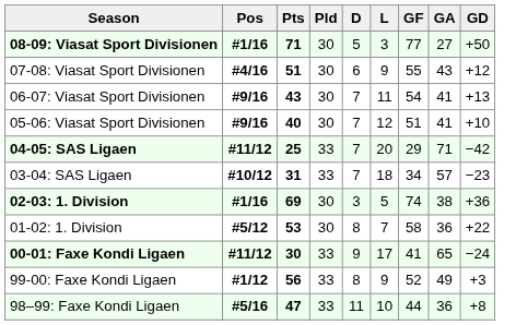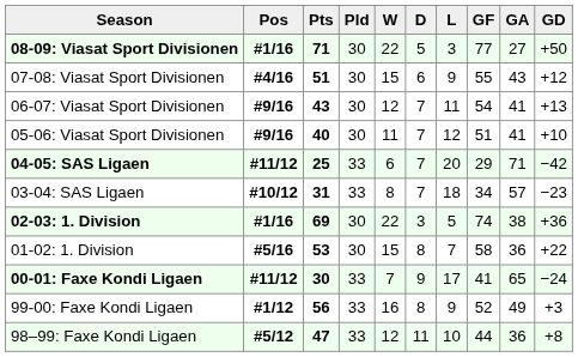+ column: W | 22 | 15 | 12 | 11 | 6 | 8 | 22 | 15 | 7 | 16 | 12
01-02: 1. Division | Pos: #5/12 -> #5/16
98–99: Faxe Kondi Ligaen | Pos: #5/16 -> #5/12
